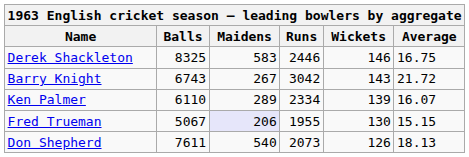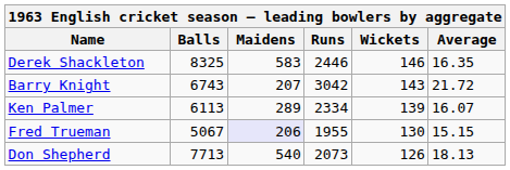Derek Shackleton | Average: 16.75 -> 16.35
Barry Knight | Maidens: 267 -> 207
Ken Palmer | Balls: 6110 -> 6113
Don Shepherd | Balls: 7611 -> 7713
